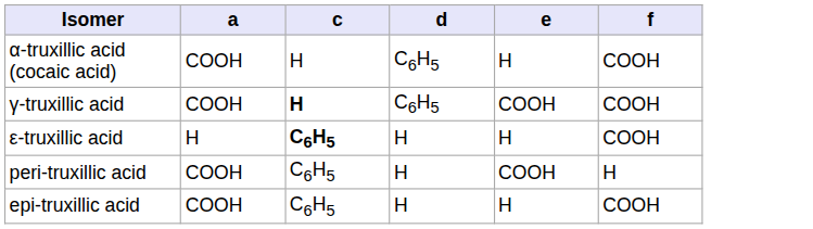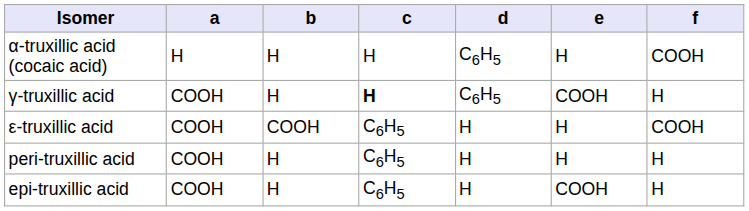+ column: b | H | H | COOH | H | H
α-truxillic acid (cocaic acid) | a: COOH -> H
γ-truxillic acid | f: COOH -> H
ε-truxillic acid | a: H -> COOH
ε-truxillic acid | c: bold -> normal
peri-truxillic acid | e: COOH -> H
epi-truxillic acid | e: H -> COOH
epi-truxillic acid | f: COOH -> H
